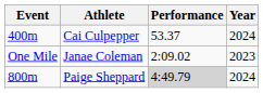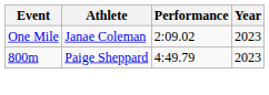- row: 400m | Cai Culpepper | 53.37 | 2024
Paige Sheppard | Performance: lightgrey background -> no background
Paige Sheppard | Year: 2024 -> 2023
